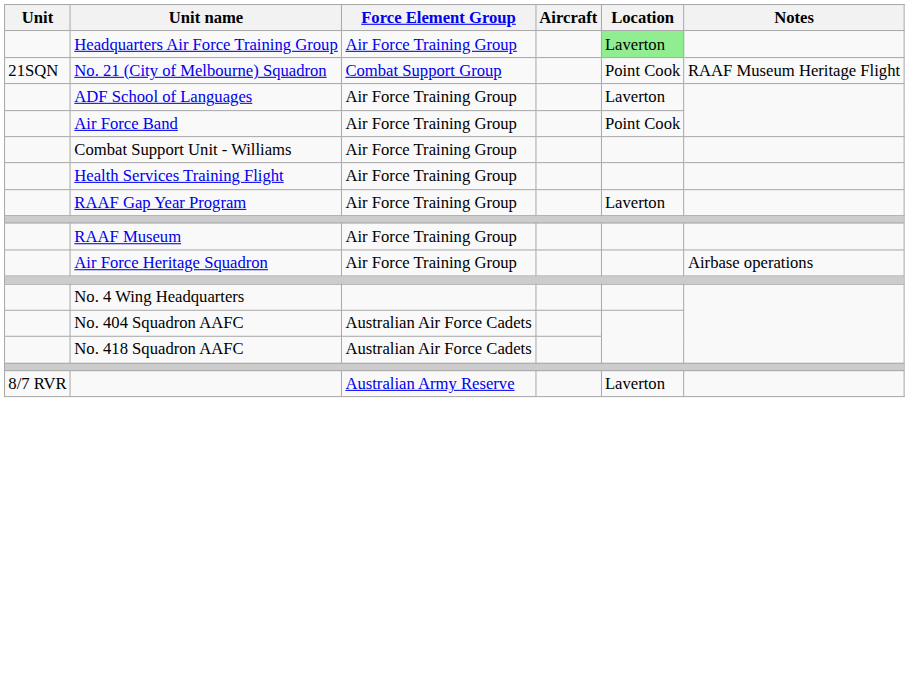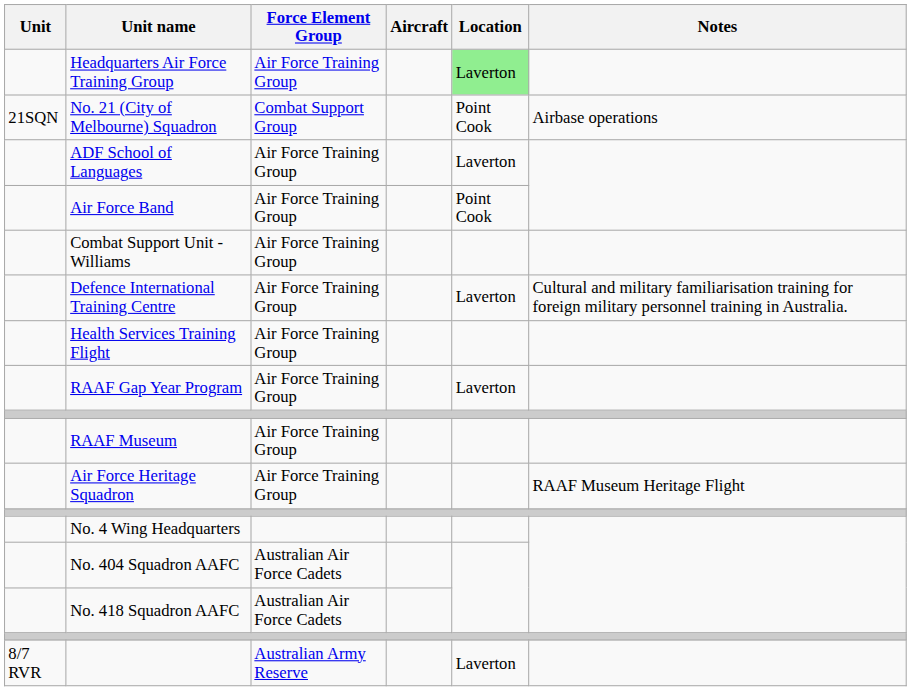No. 21 (City of Melbourne) Squadron | Notes: RAAF Museum Heritage Flight -> Airbase operations
+ row: Defence International Training Centre | Air Force Training Group | Laverton | Cultural and military familiarisation training for foreign military personnel training in Australia.
Air Force Heritage Squadron | Notes: Airbase operations -> RAAF Museum Heritage Flight
